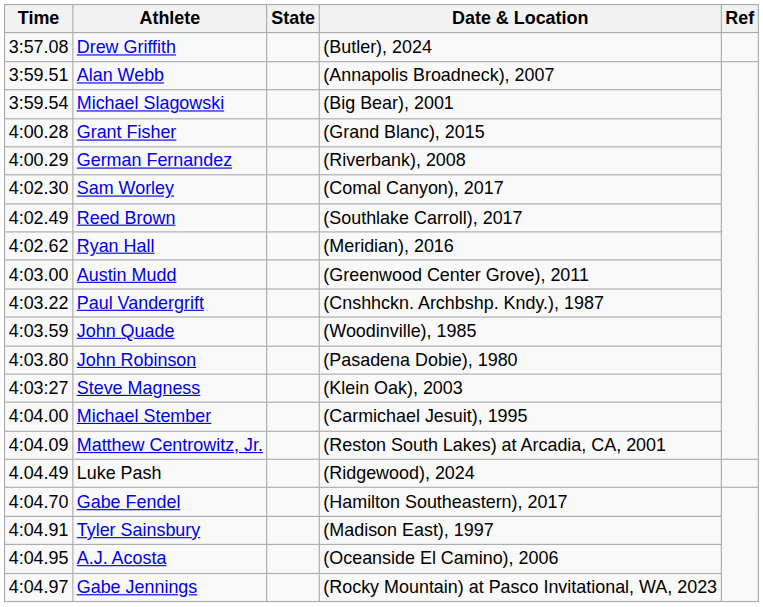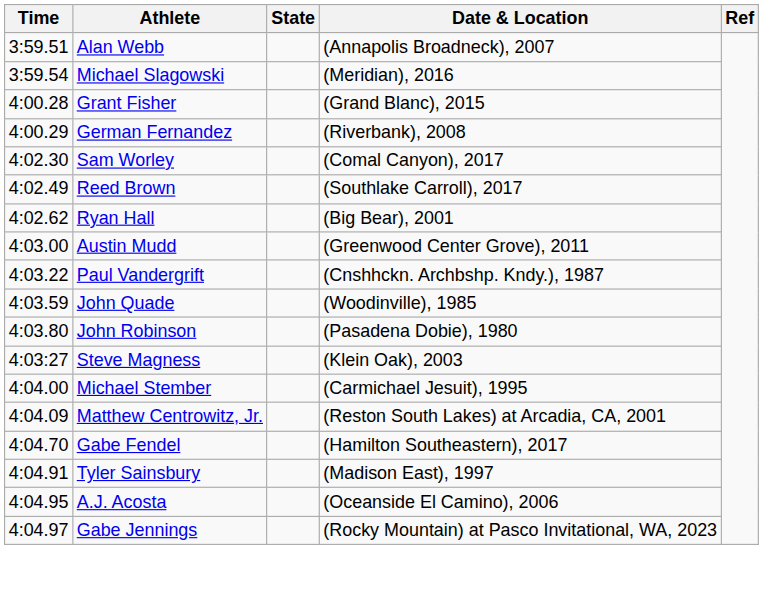- row: 3:57.08 | Drew Griffith | (Butler), 2024
Michael Slagowski | Date & Location: (Big Bear), 2001 -> (Meridian), 2016
Ryan Hall | Date & Location: (Meridian), 2016 -> (Big Bear), 2001
- row: 4.04.49 | Luke Pash | (Ridgewood), 2024
